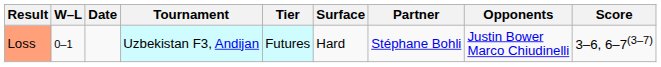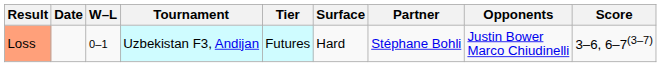columns swapped: W–L <-> Date
